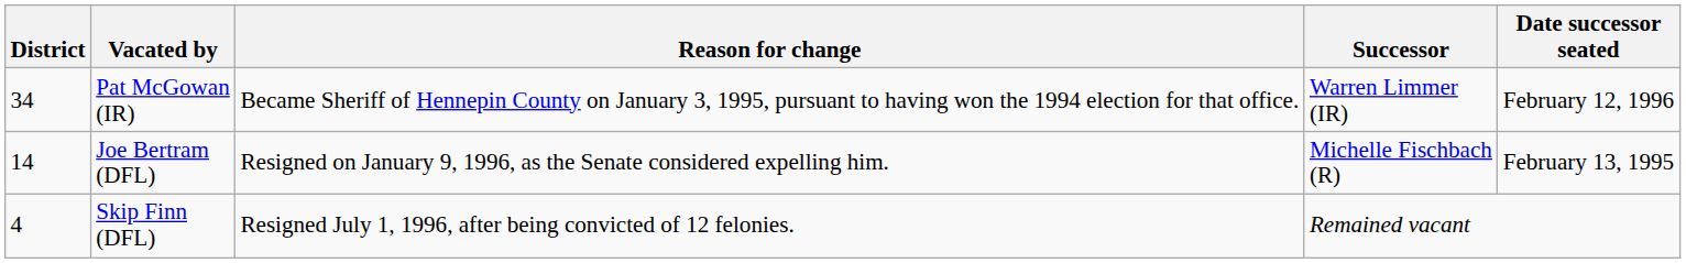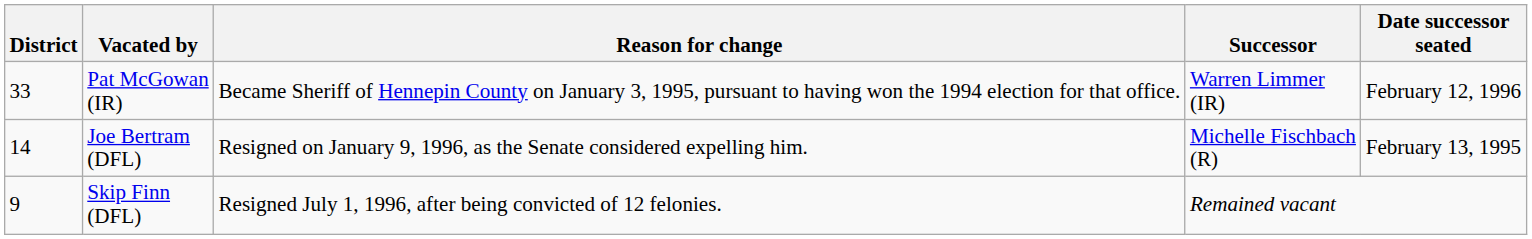Pat McGowan (IR) | District: 34 -> 33
Skip Finn (DFL) | District: 4 -> 9
